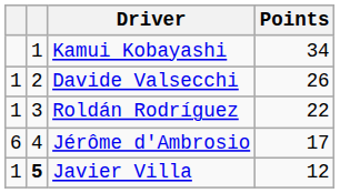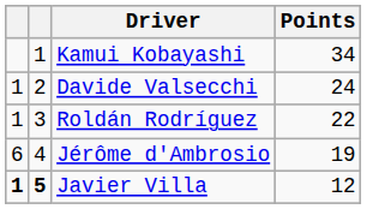Davide Valsecchi | Points: 26 -> 24
Jérôme d'Ambrosio | Points: 17 -> 19
Javier Villa | column 1: normal -> bold
